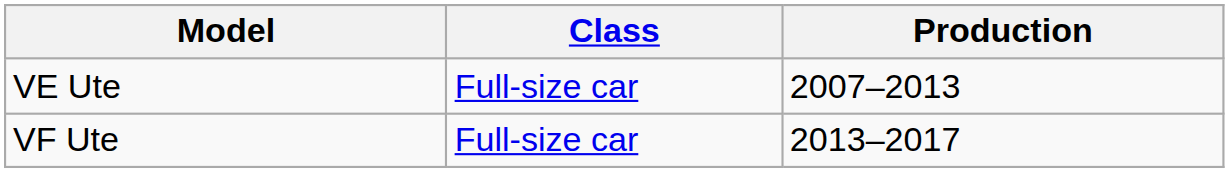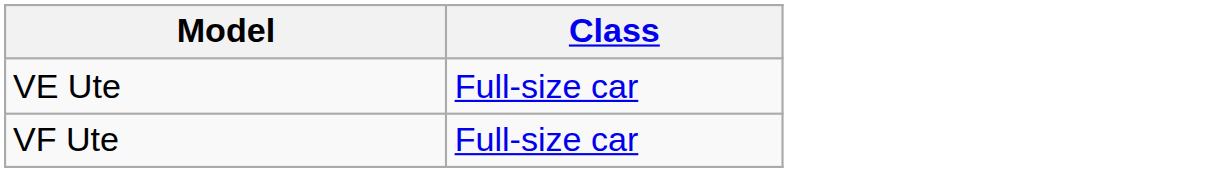- column: Production | 2007–2013 | 2013–2017
